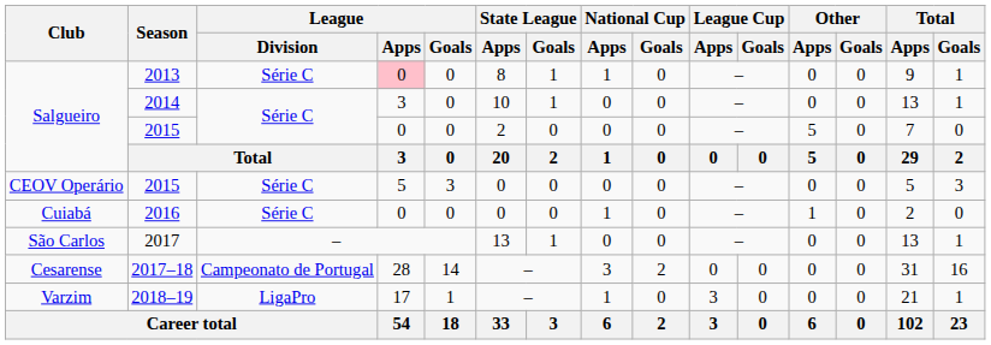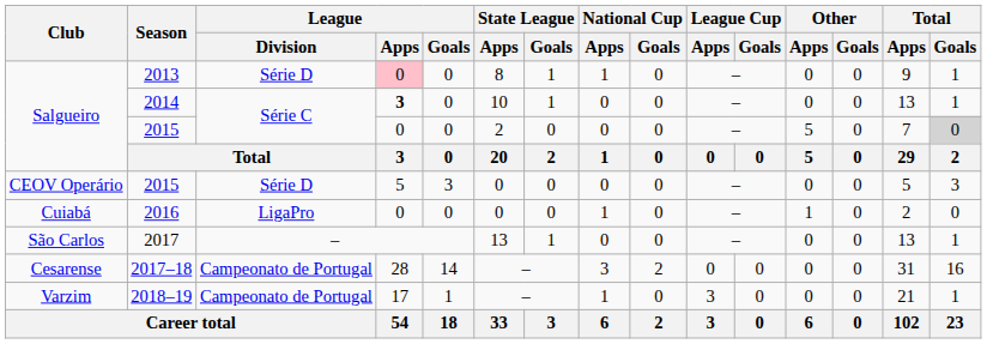2013 | League / Division: Série C -> Série D
2014 | League / Apps: normal -> bold
Salgueiro / 2015 | Total / Goals: no background -> lightgrey background
CEOV Operário / 2015 | League / Division: Série C -> Série D
2016 | League / Division: Série C -> LigaPro
2018–19 | League / Division: LigaPro -> Campeonato de Portugal
